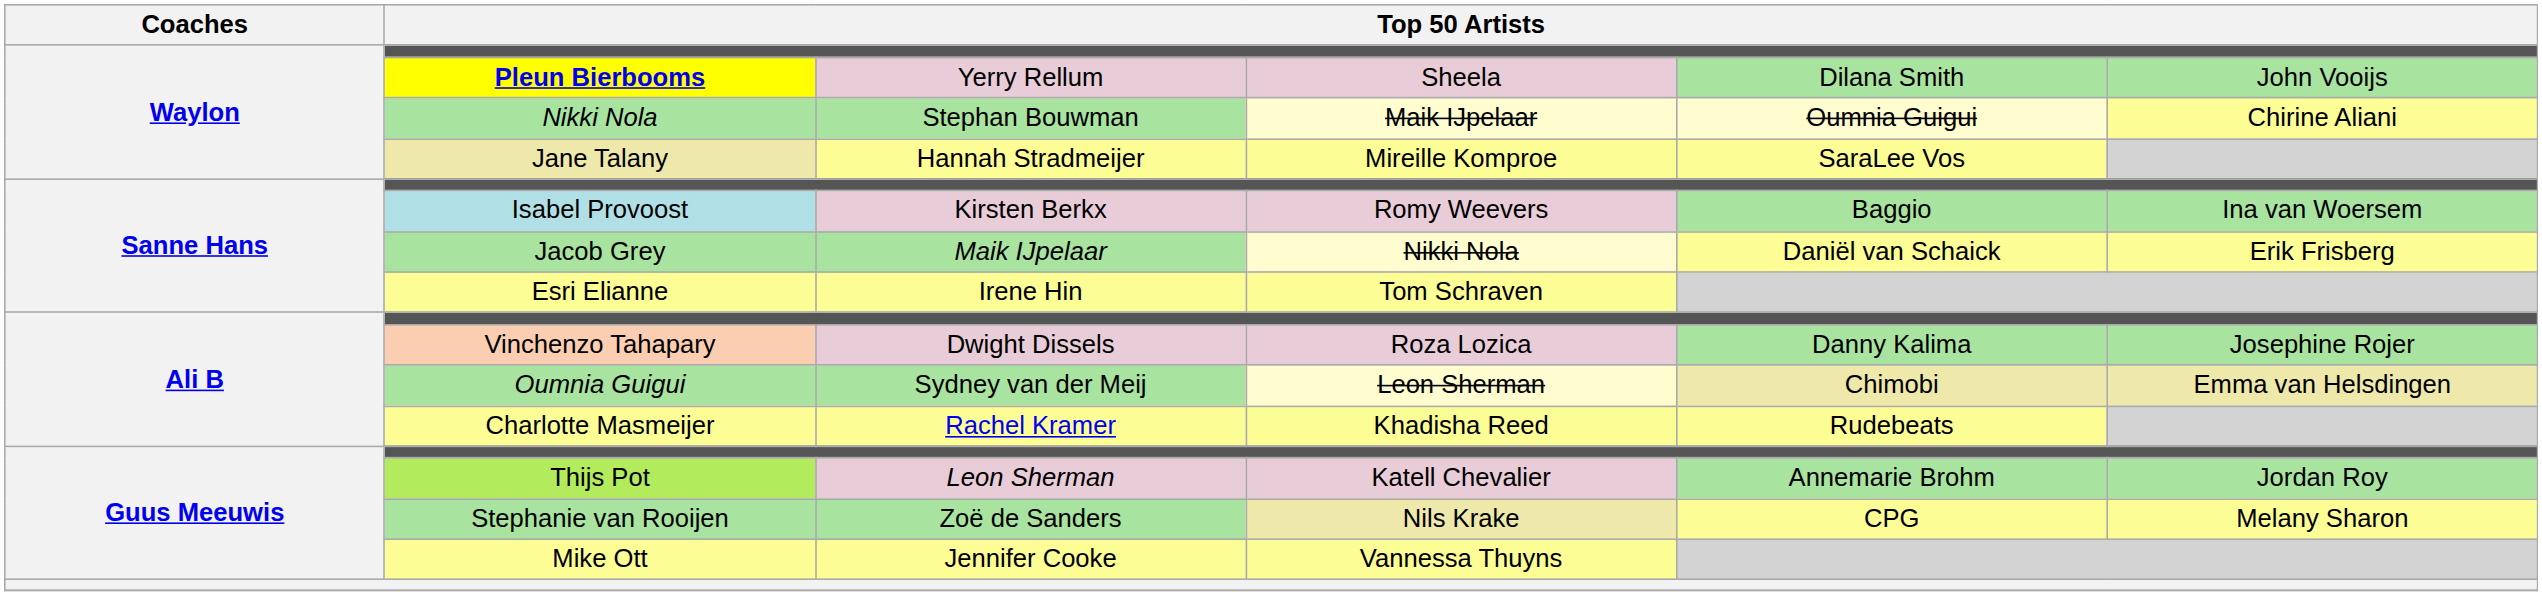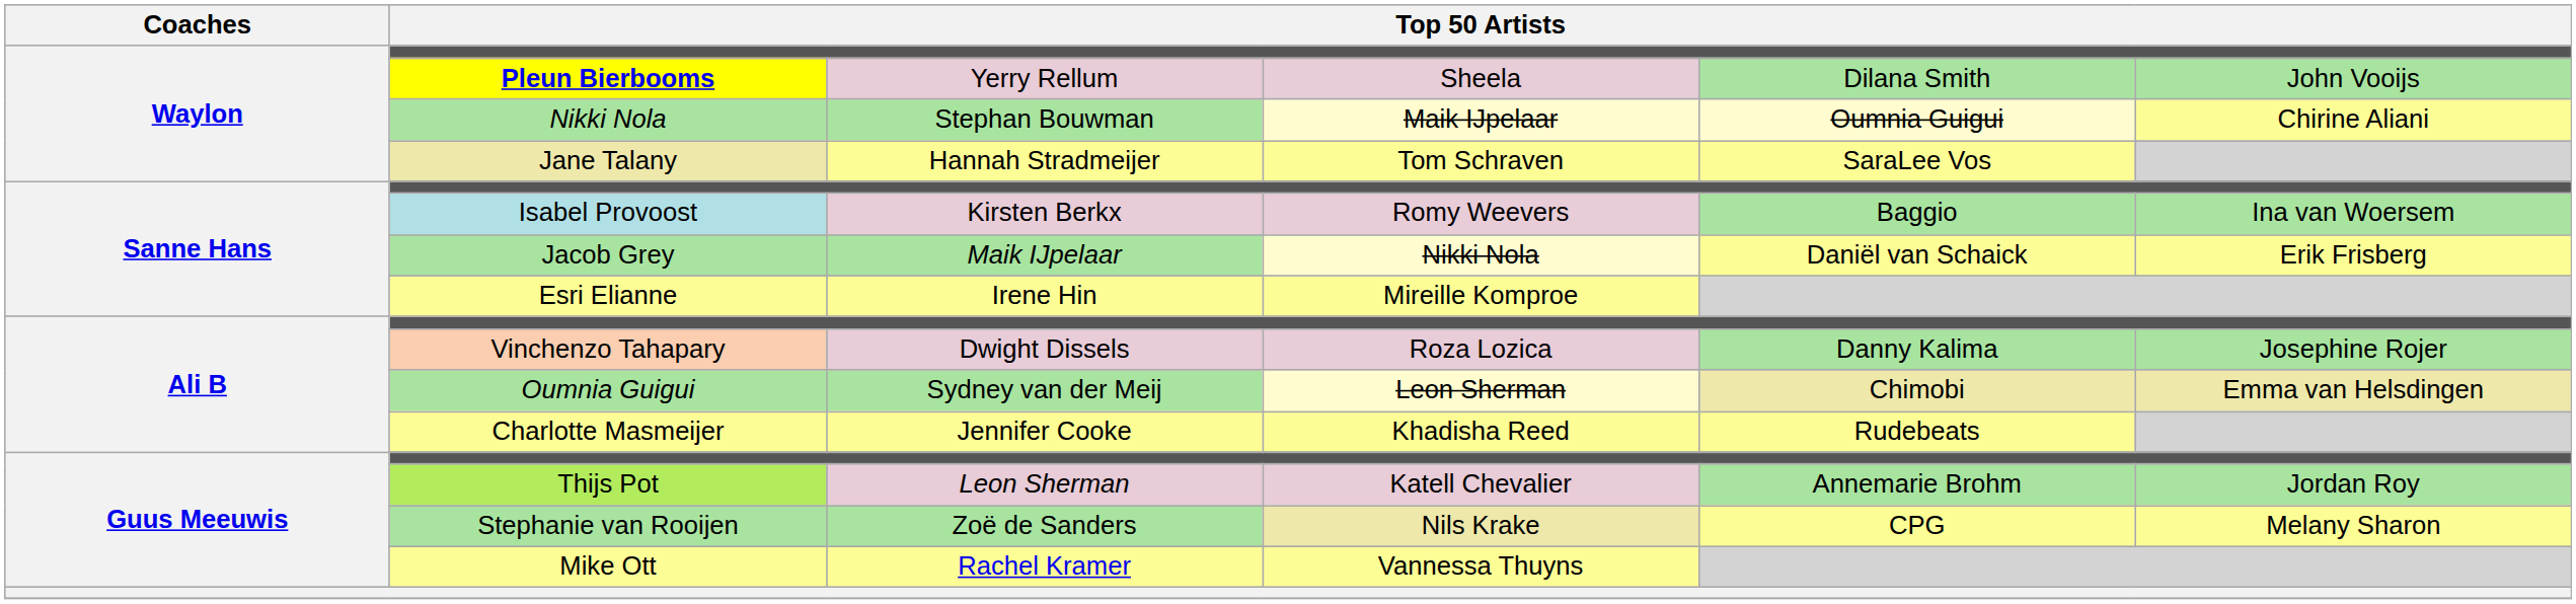Jane Talany | column 4: Mireille Komproe -> Tom Schraven
Esri Elianne | column 4: Tom Schraven -> Mireille Komproe
Charlotte Masmeijer | column 3: Rachel Kramer -> Jennifer Cooke
Mike Ott | column 3: Jennifer Cooke -> Rachel Kramer
